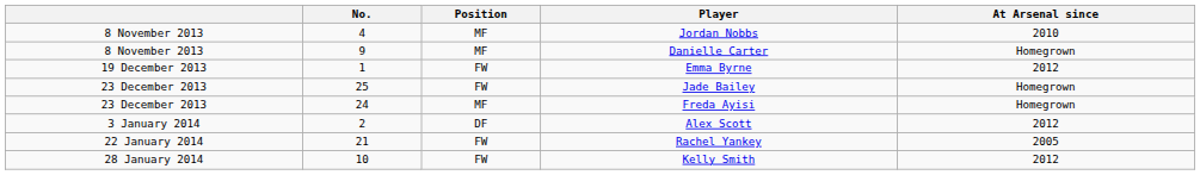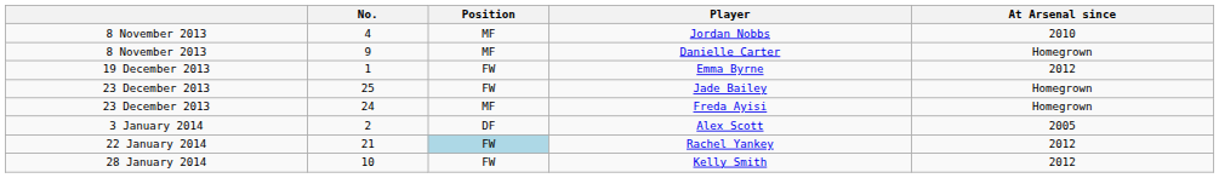Alex Scott | At Arsenal since: 2012 -> 2005
Rachel Yankey | Position: no background -> lightblue background
Rachel Yankey | At Arsenal since: 2005 -> 2012
